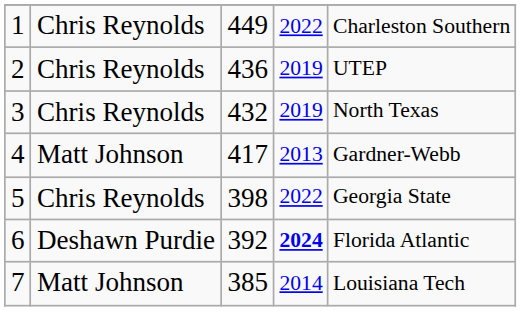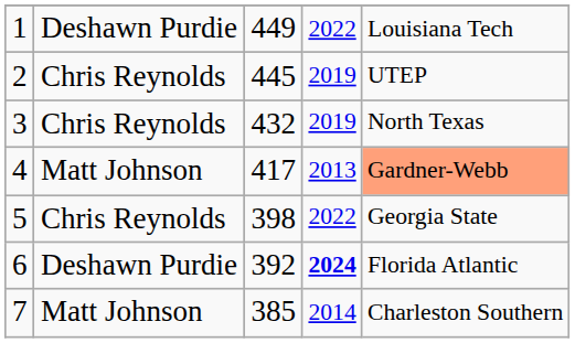1 | column 2: Chris Reynolds -> Deshawn Purdie
1 | column 5: Charleston Southern -> Louisiana Tech
2 | column 3: 436 -> 445
4 | column 5: no background -> lightsalmon background
7 | column 5: Louisiana Tech -> Charleston Southern
